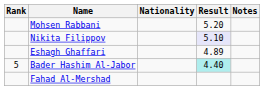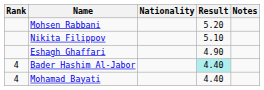Nikita Filippov | Result: lavender background -> no background
Eshagh Ghaffari | Result: 4.89 -> 4.90
Bader Hashim Al-Jabor | Rank: 5 -> 4
+ row: 4 | Mohamad Bayati | 4.40
- row: Fahad Al-Mershad
